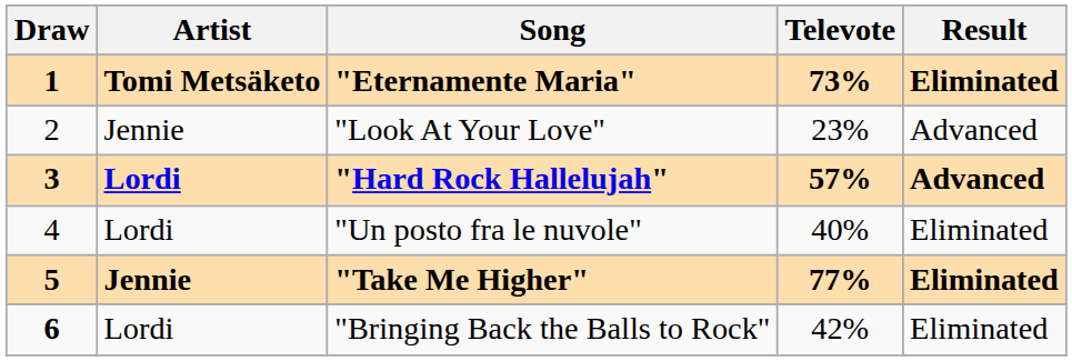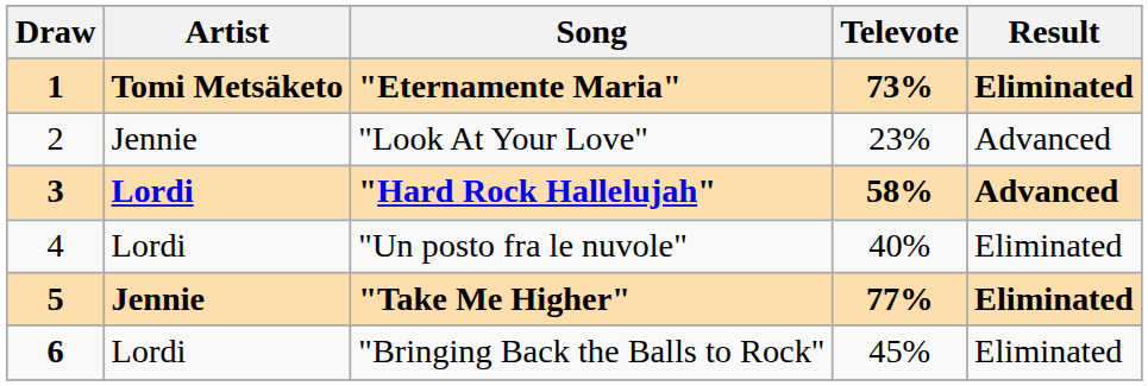"Hard Rock Hallelujah" | Televote: 57% -> 58%
"Bringing Back the Balls to Rock" | Televote: 42% -> 45%
